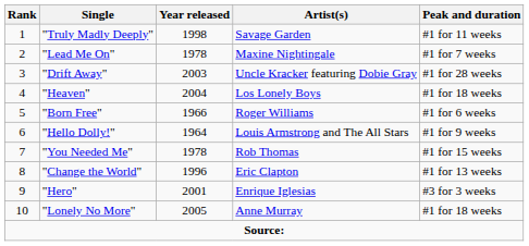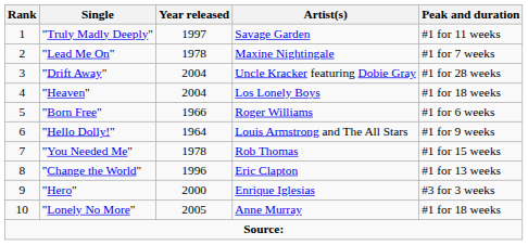"Truly Madly Deeply" | Year released: 1998 -> 1997
"Drift Away" | Year released: 2003 -> 2004
"Hero" | Year released: 2001 -> 2000
